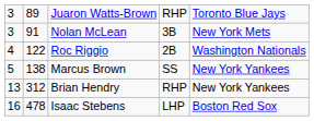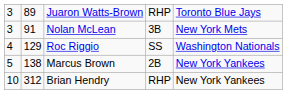Roc Riggio | column 2: 122 -> 129
Roc Riggio | column 4: 2B -> SS
Marcus Brown | column 4: SS -> 2B
Brian Hendry | column 1: 13 -> 10
- row: 16 | 478 | Isaac Stebens | LHP | Boston Red Sox
